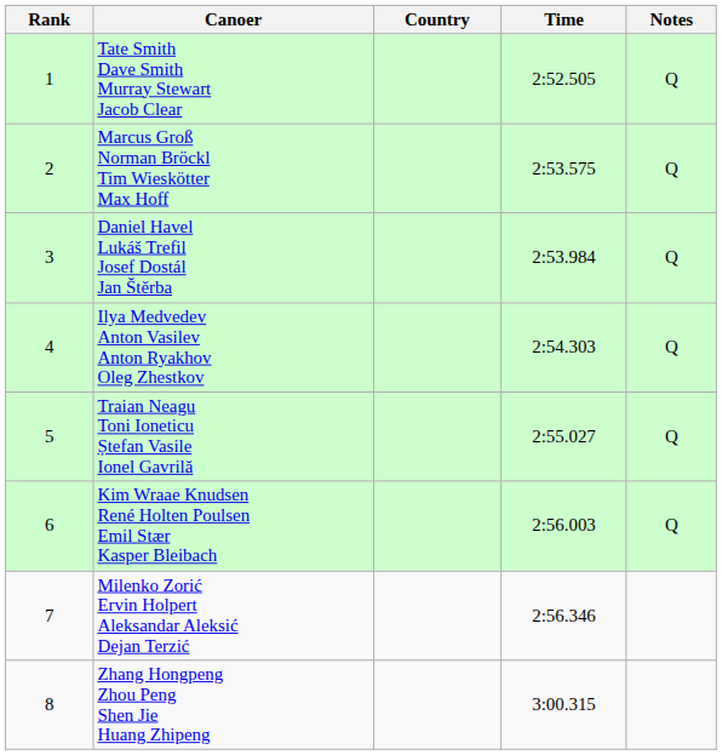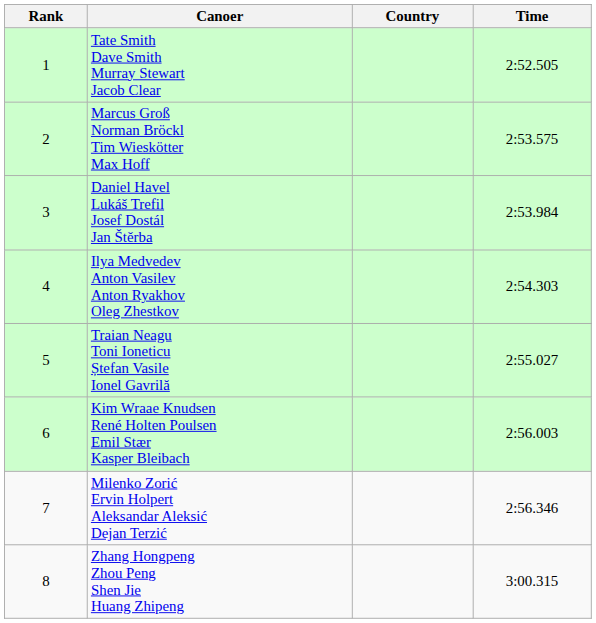- column: Notes | Q | Q | Q | Q | Q | Q
